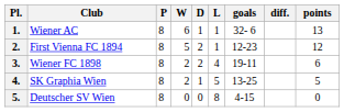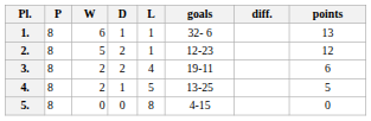- column: Club | Wiener AC | First Vienna FC 1894 | Wiener FC 1898 | SK Graphia Wien | Deutscher SV Wien
